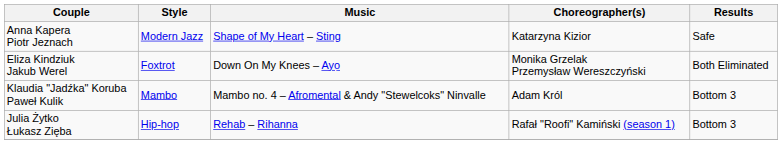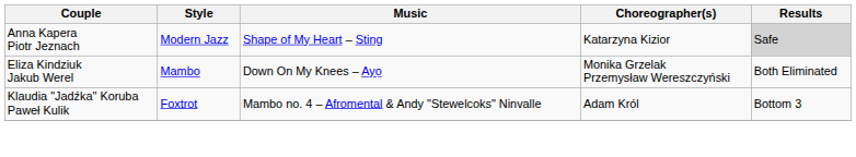Anna Kapera Piotr Jeznach | Results: no background -> lightgrey background
Eliza Kindziuk Jakub Werel | Style: Foxtrot -> Mambo
Klaudia "Jadźka" Koruba Paweł Kulik | Style: Mambo -> Foxtrot
- row: Julia Żytko Łukasz Zięba | Hip-hop | Rehab – Rihanna | Rafał "Roofi" Kamiński (season 1) | Bottom 3
